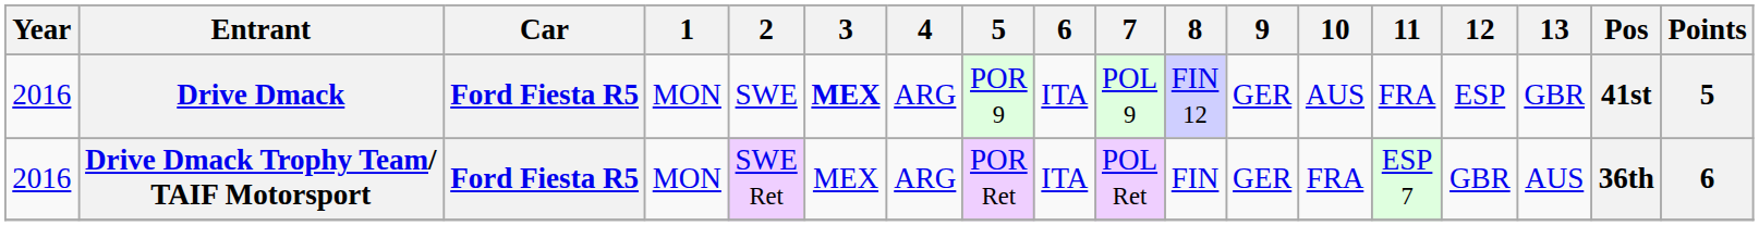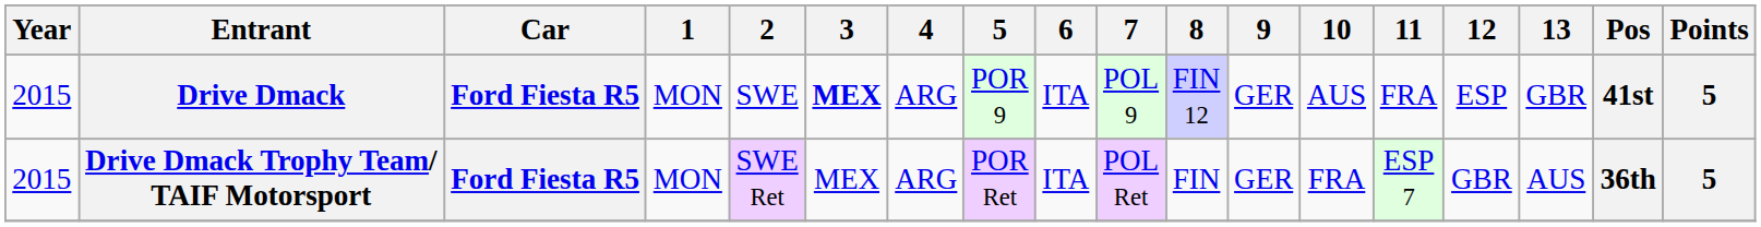Drive Dmack | Year: 2016 -> 2015
Drive Dmack Trophy Team/ TAIF Motorsport | Year: 2016 -> 2015
Drive Dmack Trophy Team/ TAIF Motorsport | Points: 6 -> 5
